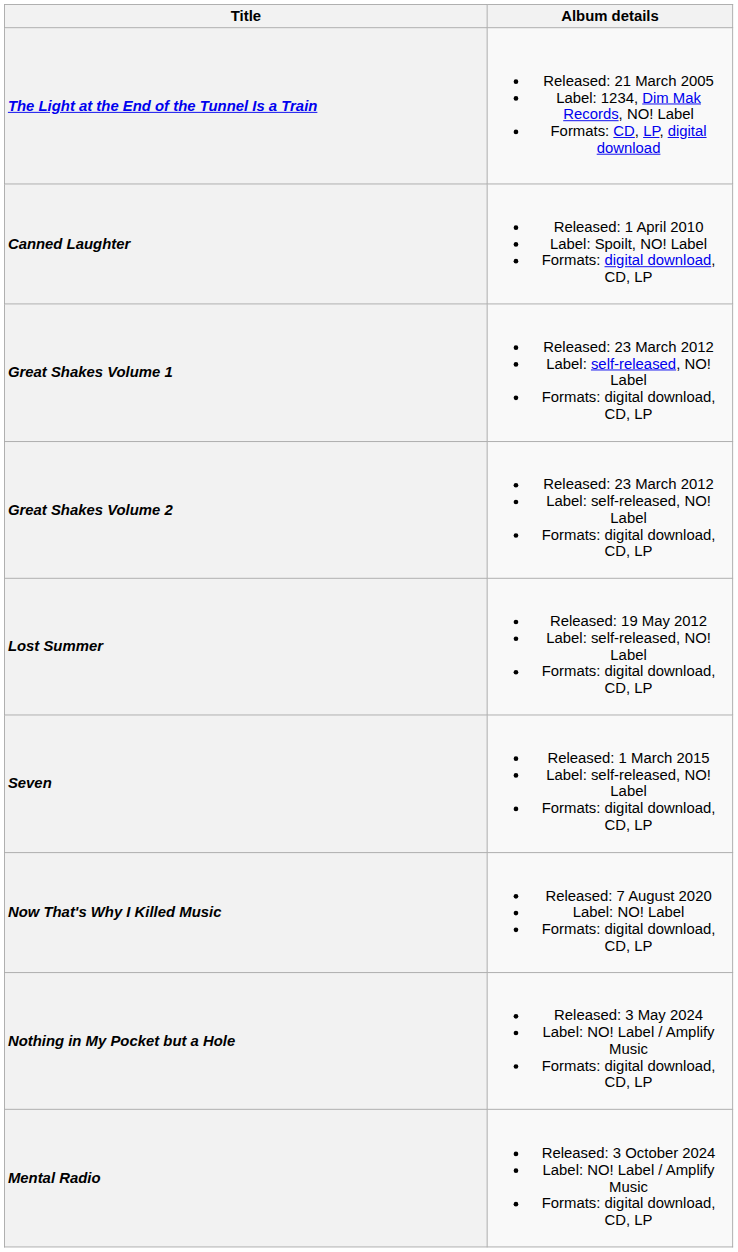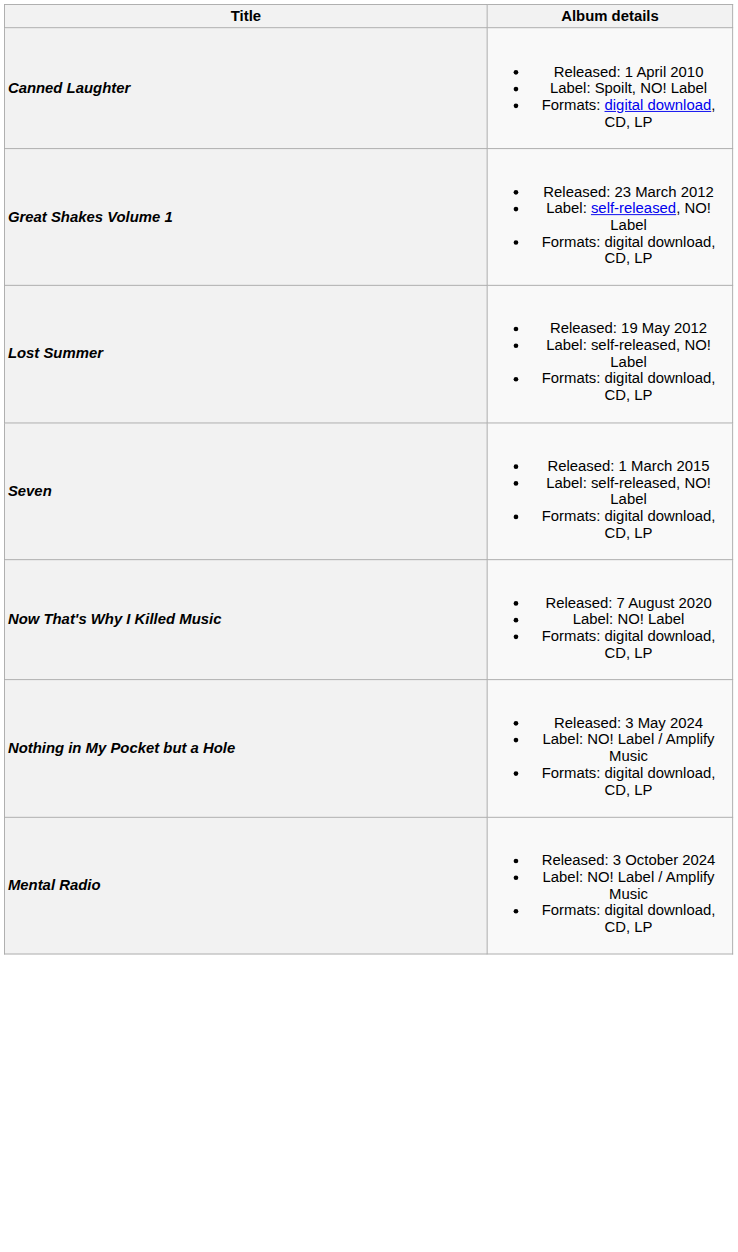- row: The Light at the End of the Tunnel Is a Train | Released: 21 March 2005 Label: 1234, Dim Mak Records, NO! Label Formats: CD, LP, digital download
- row: Great Shakes Volume 2 | Released: 23 March 2012 Label: self-released, NO! Label Formats: digital download, CD, LP
